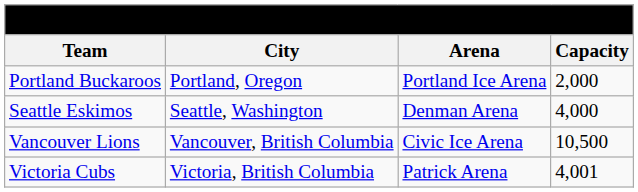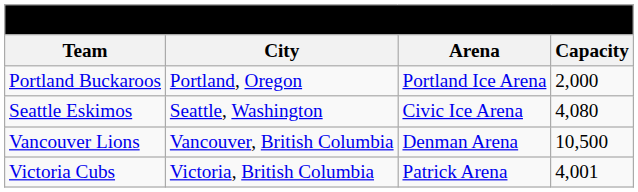Seattle Eskimos | Arena: Denman Arena -> Civic Ice Arena
Seattle Eskimos | Capacity: 4,000 -> 4,080
Vancouver Lions | Arena: Civic Ice Arena -> Denman Arena
